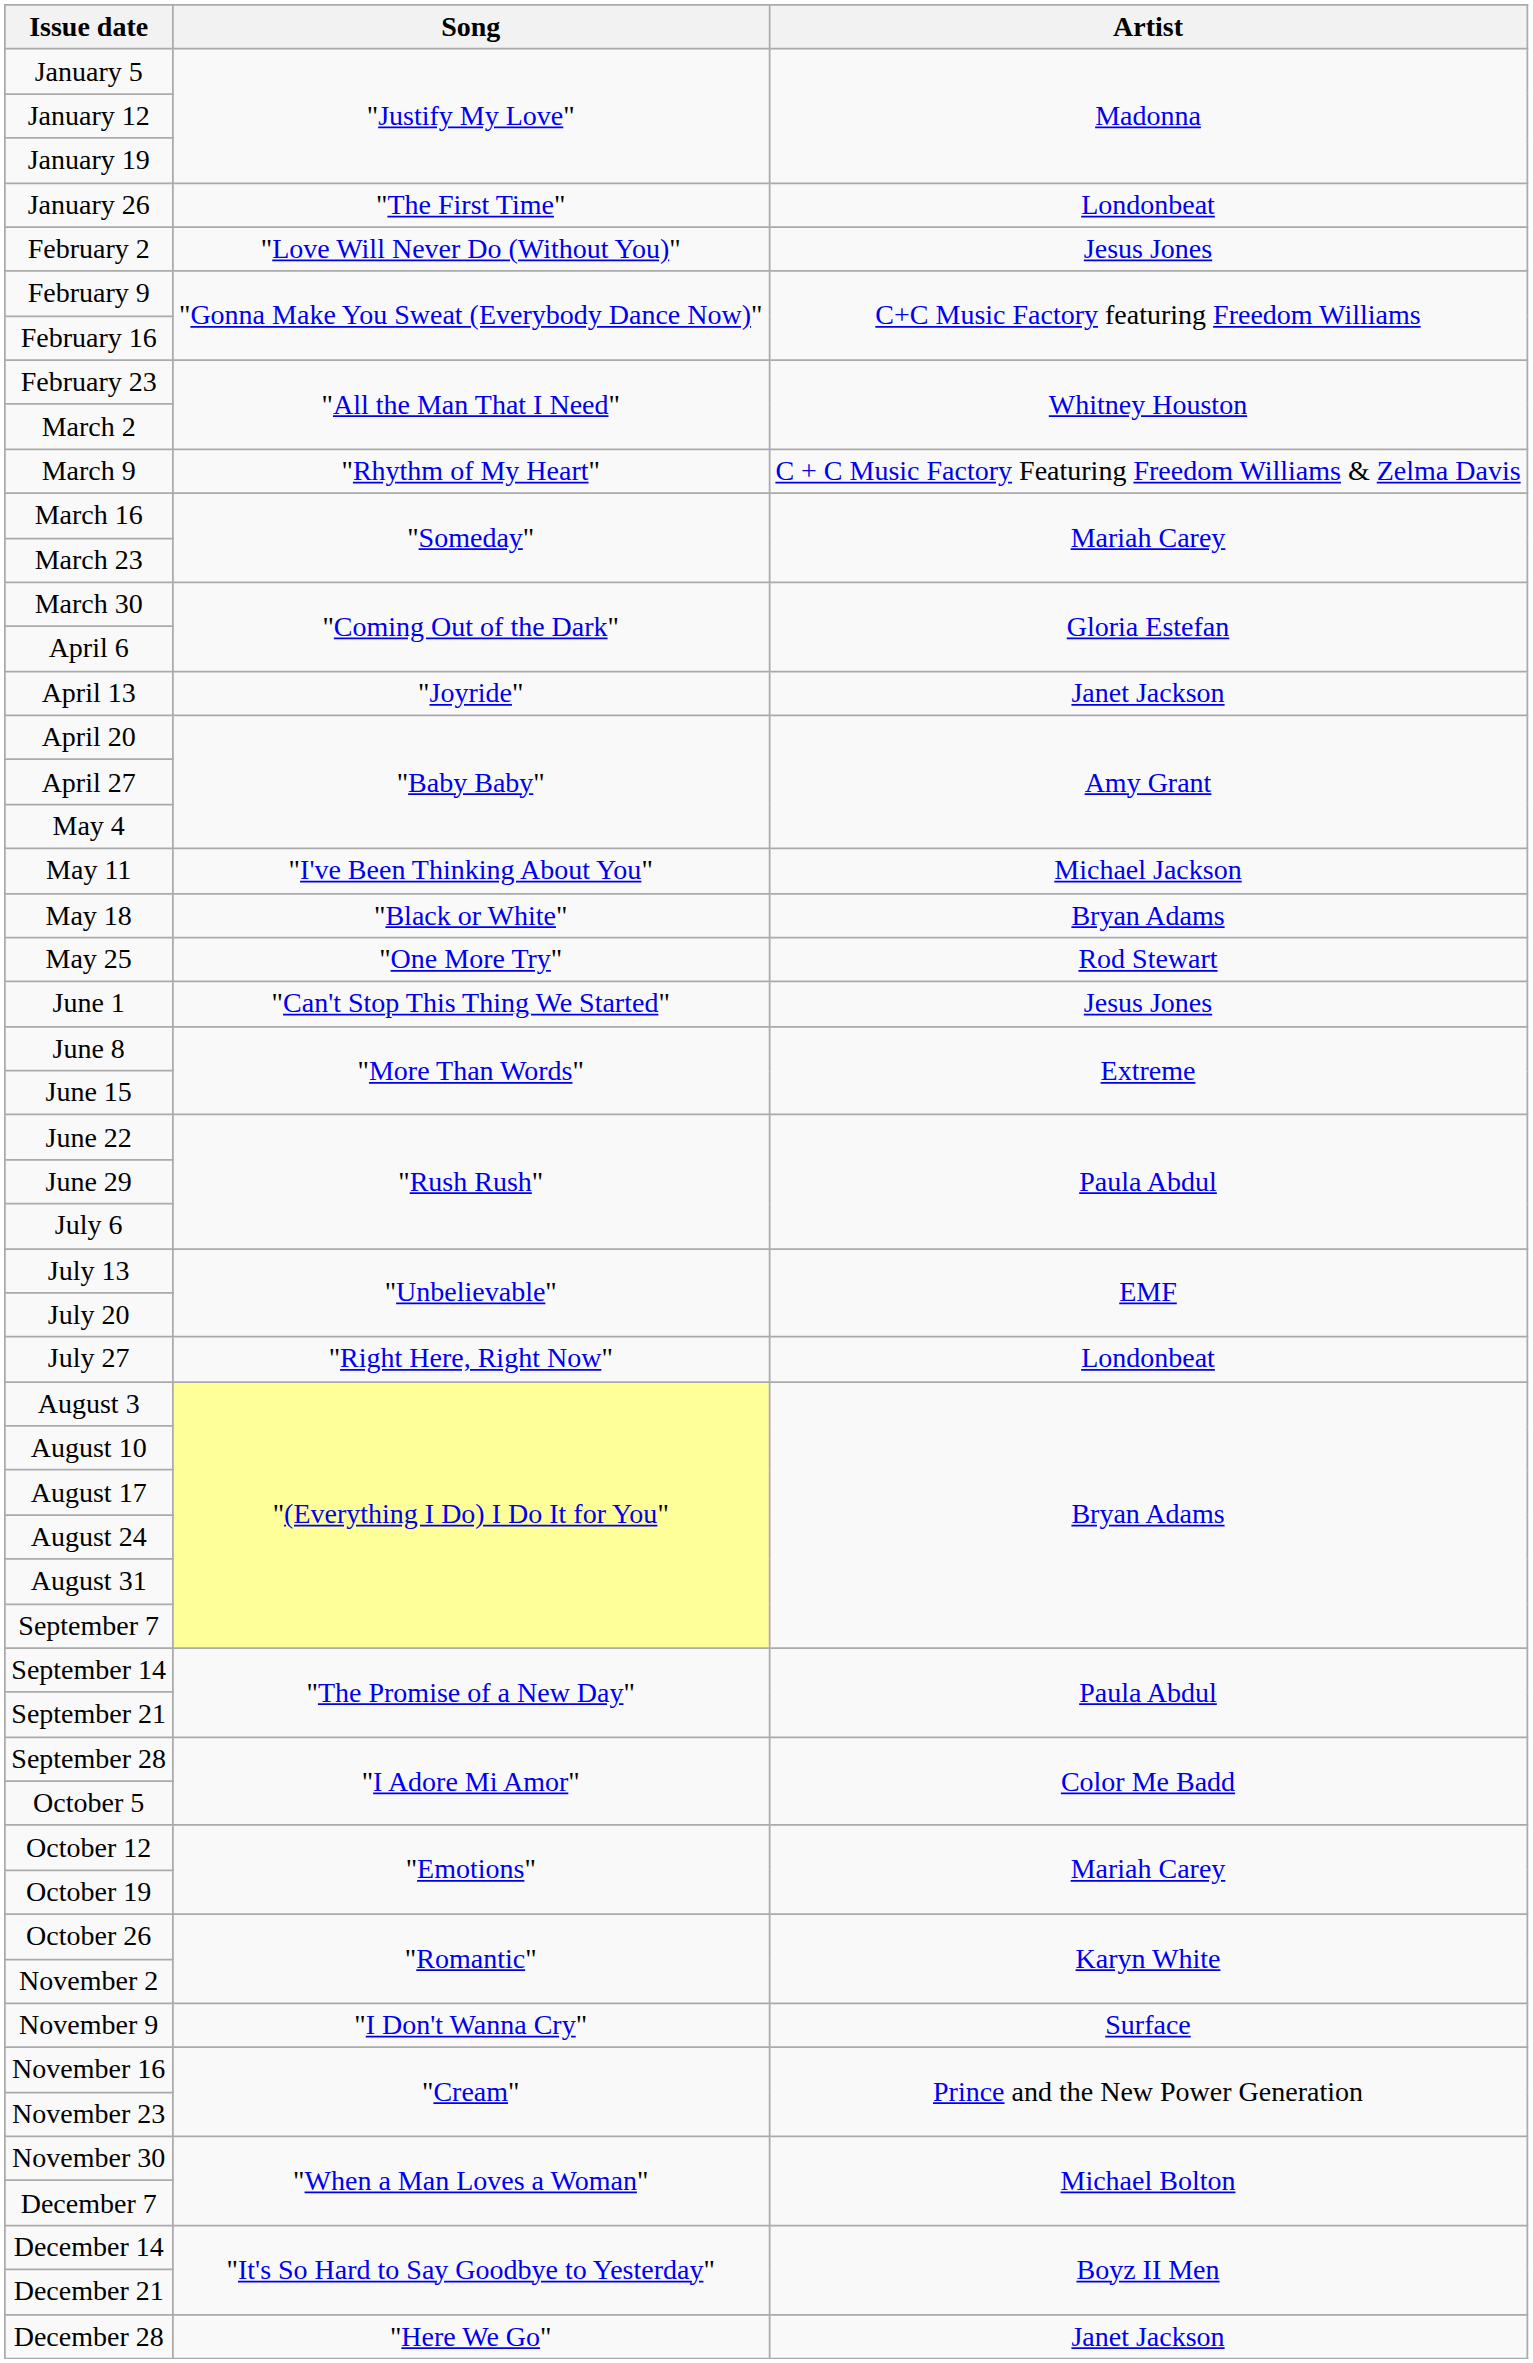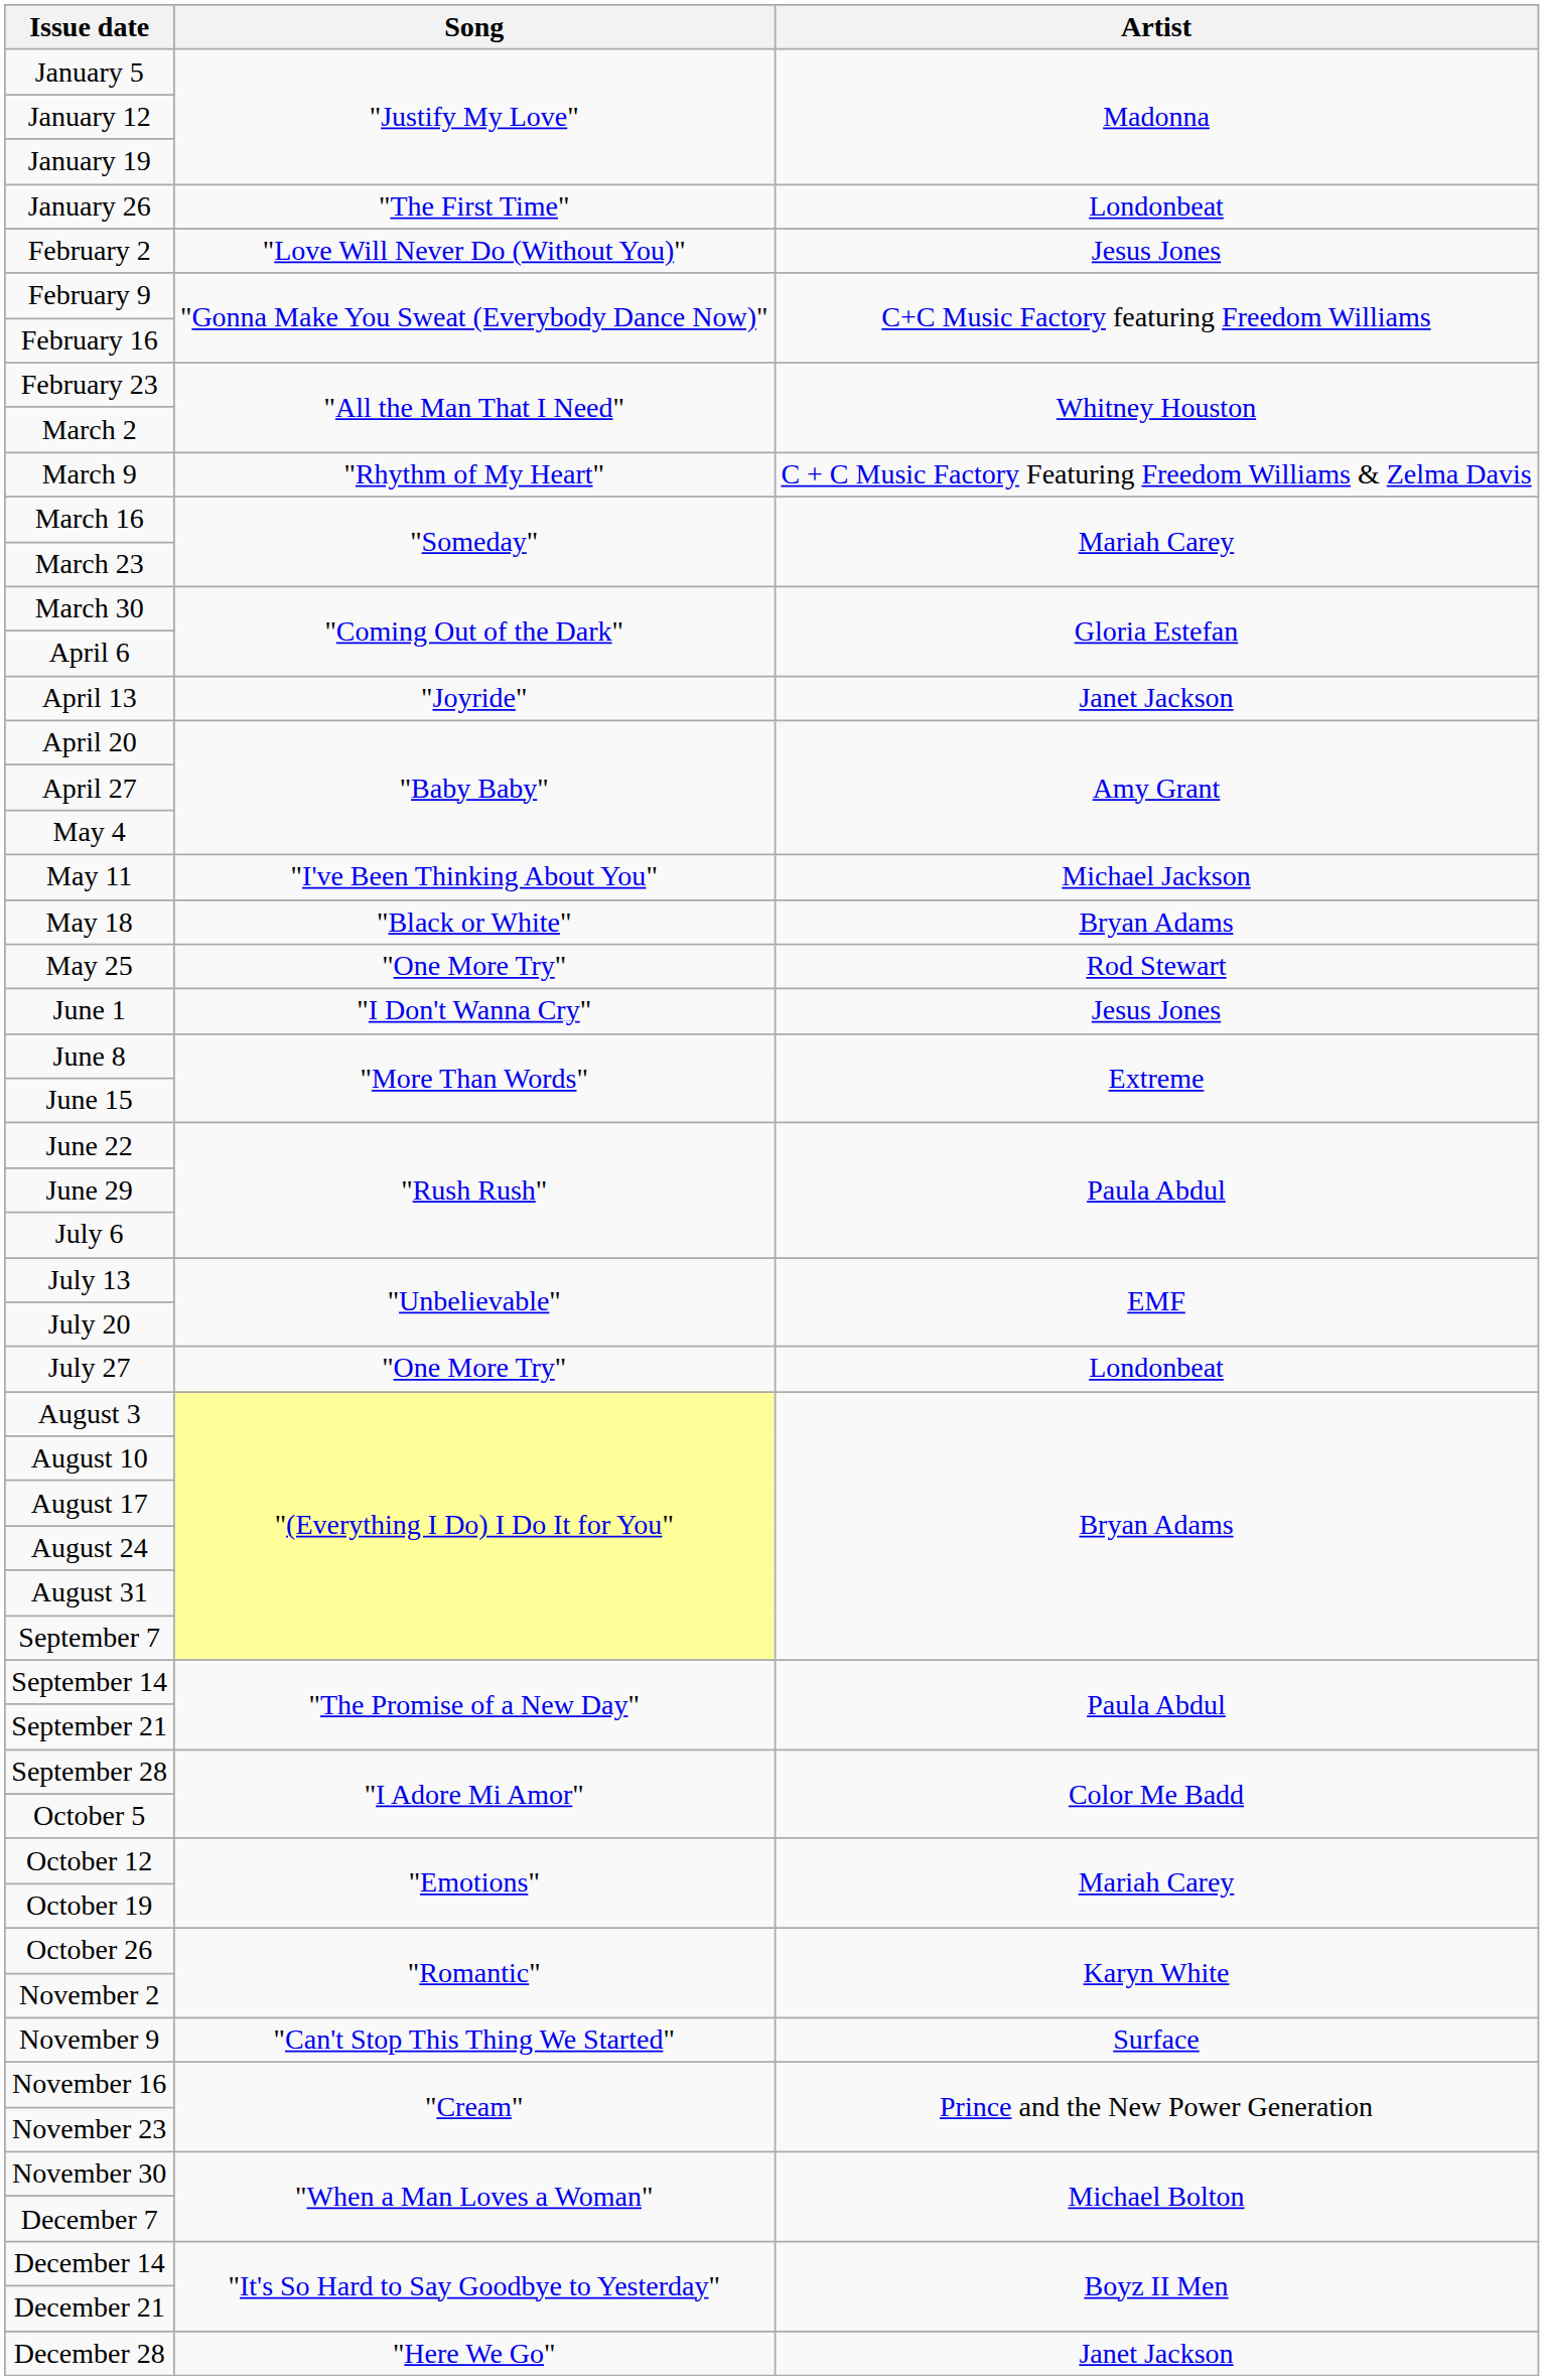June 1 | Song: "Can't Stop This Thing We Started" -> "I Don't Wanna Cry"
July 27 | Song: "Right Here, Right Now" -> "One More Try"
November 9 | Song: "I Don't Wanna Cry" -> "Can't Stop This Thing We Started"
